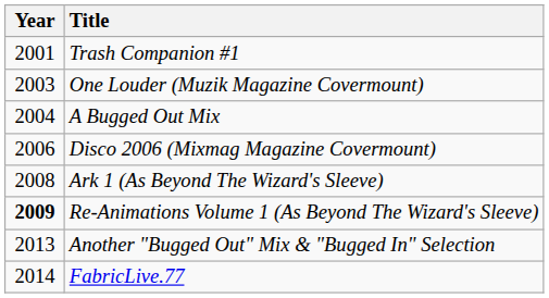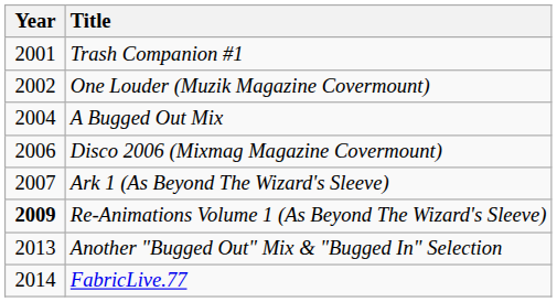One Louder (Muzik Magazine Covermount) | Year: 2003 -> 2002
Ark 1 (As Beyond The Wizard's Sleeve) | Year: 2008 -> 2007
